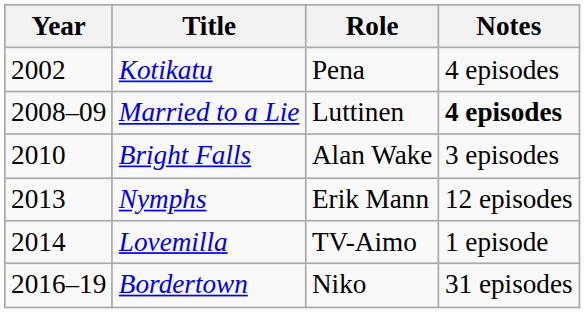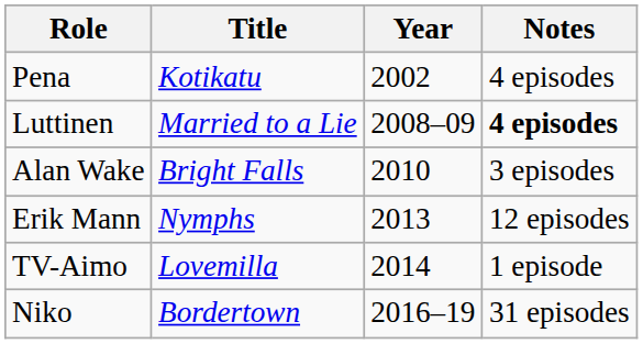columns swapped: Year <-> Role
